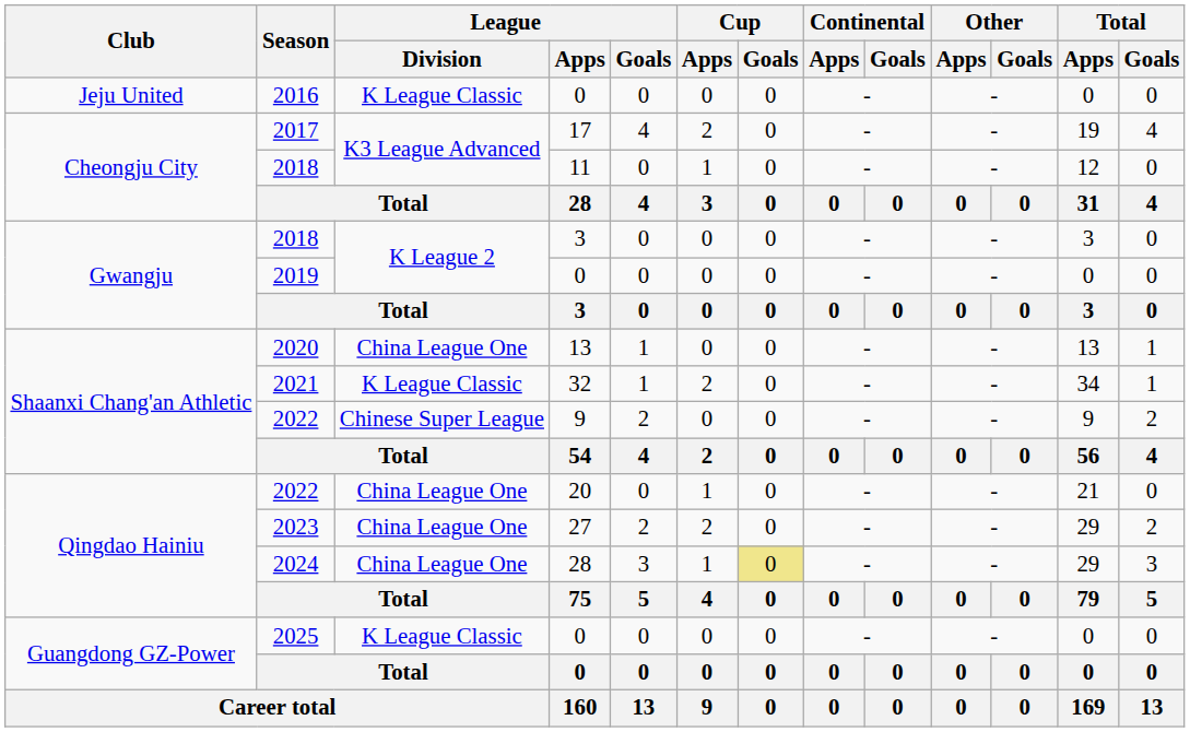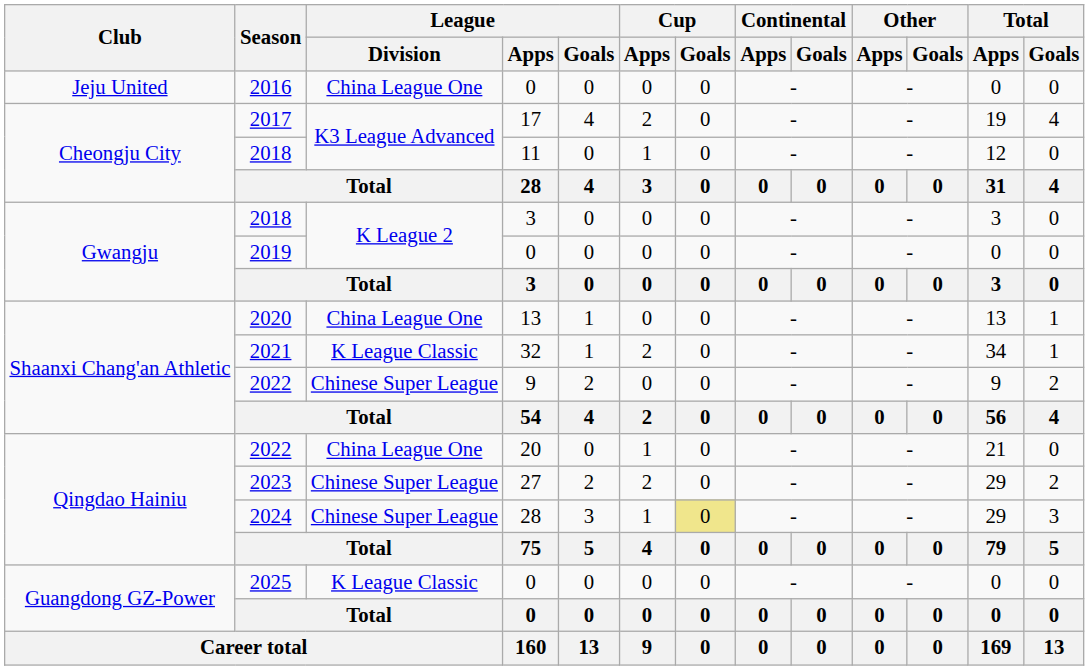2016 | League / Division: K League Classic -> China League One
2023 | League / Division: China League One -> Chinese Super League
2024 | League / Division: China League One -> Chinese Super League
